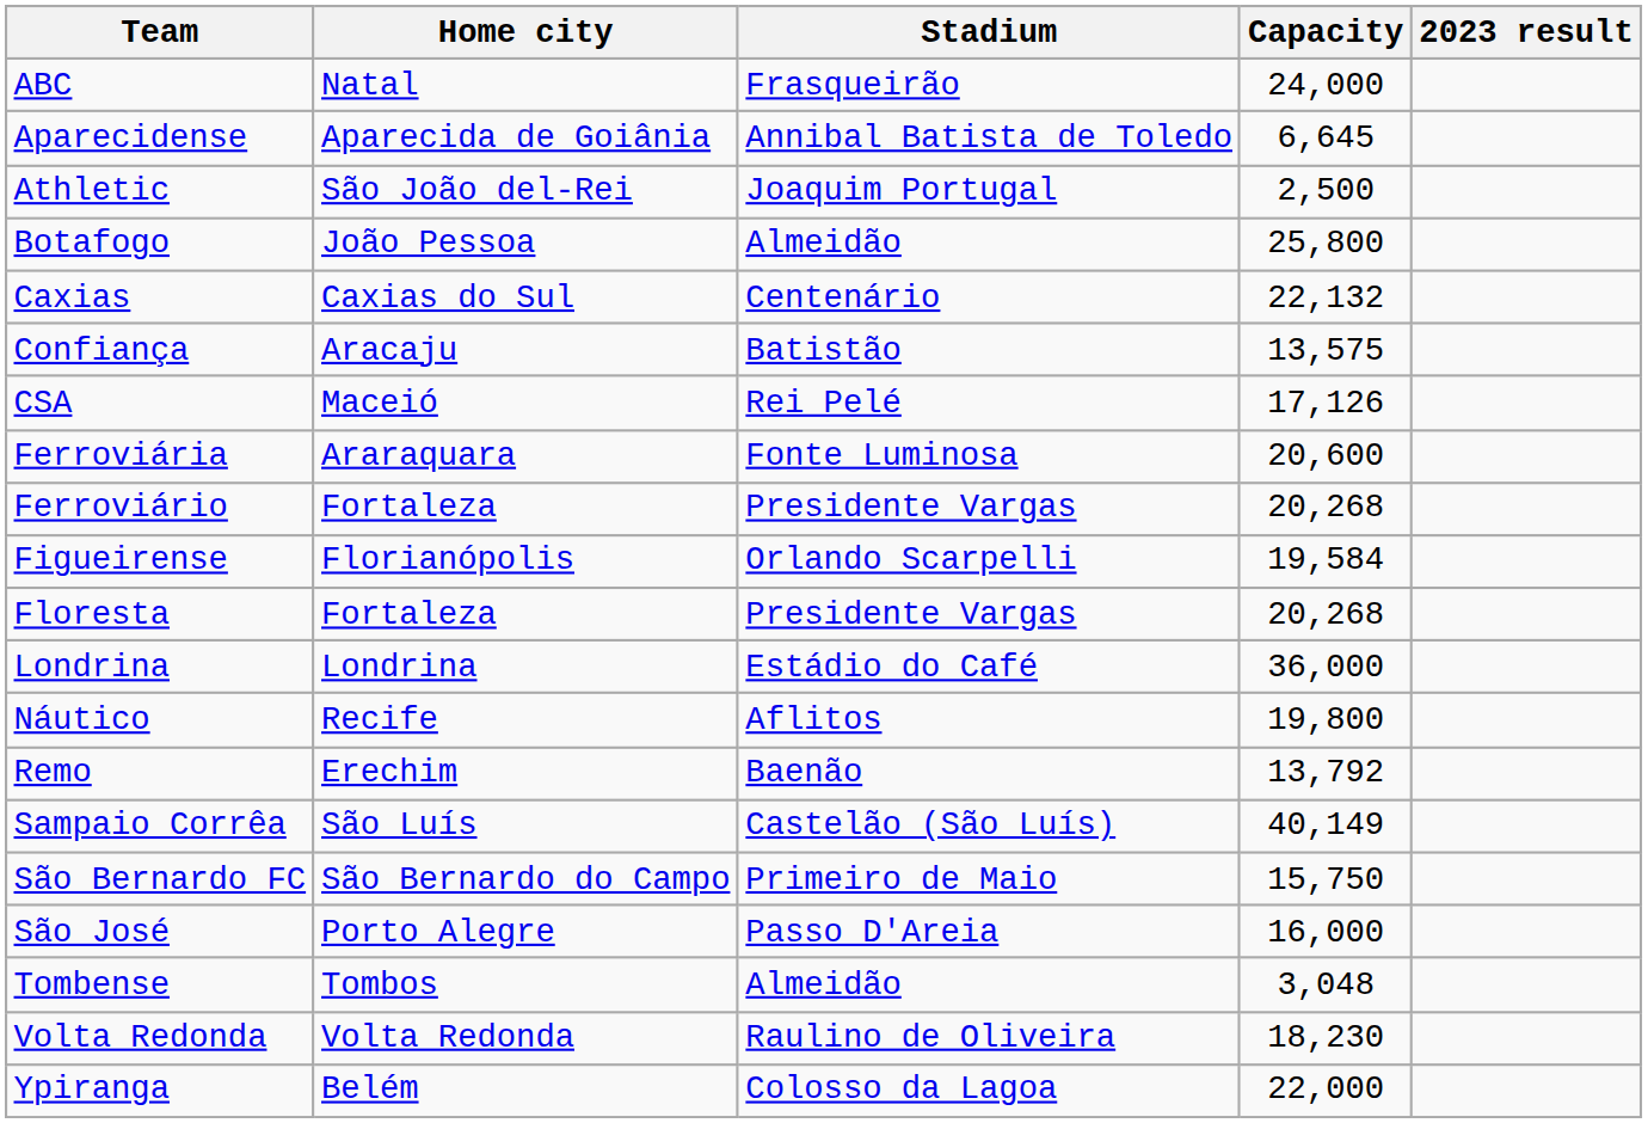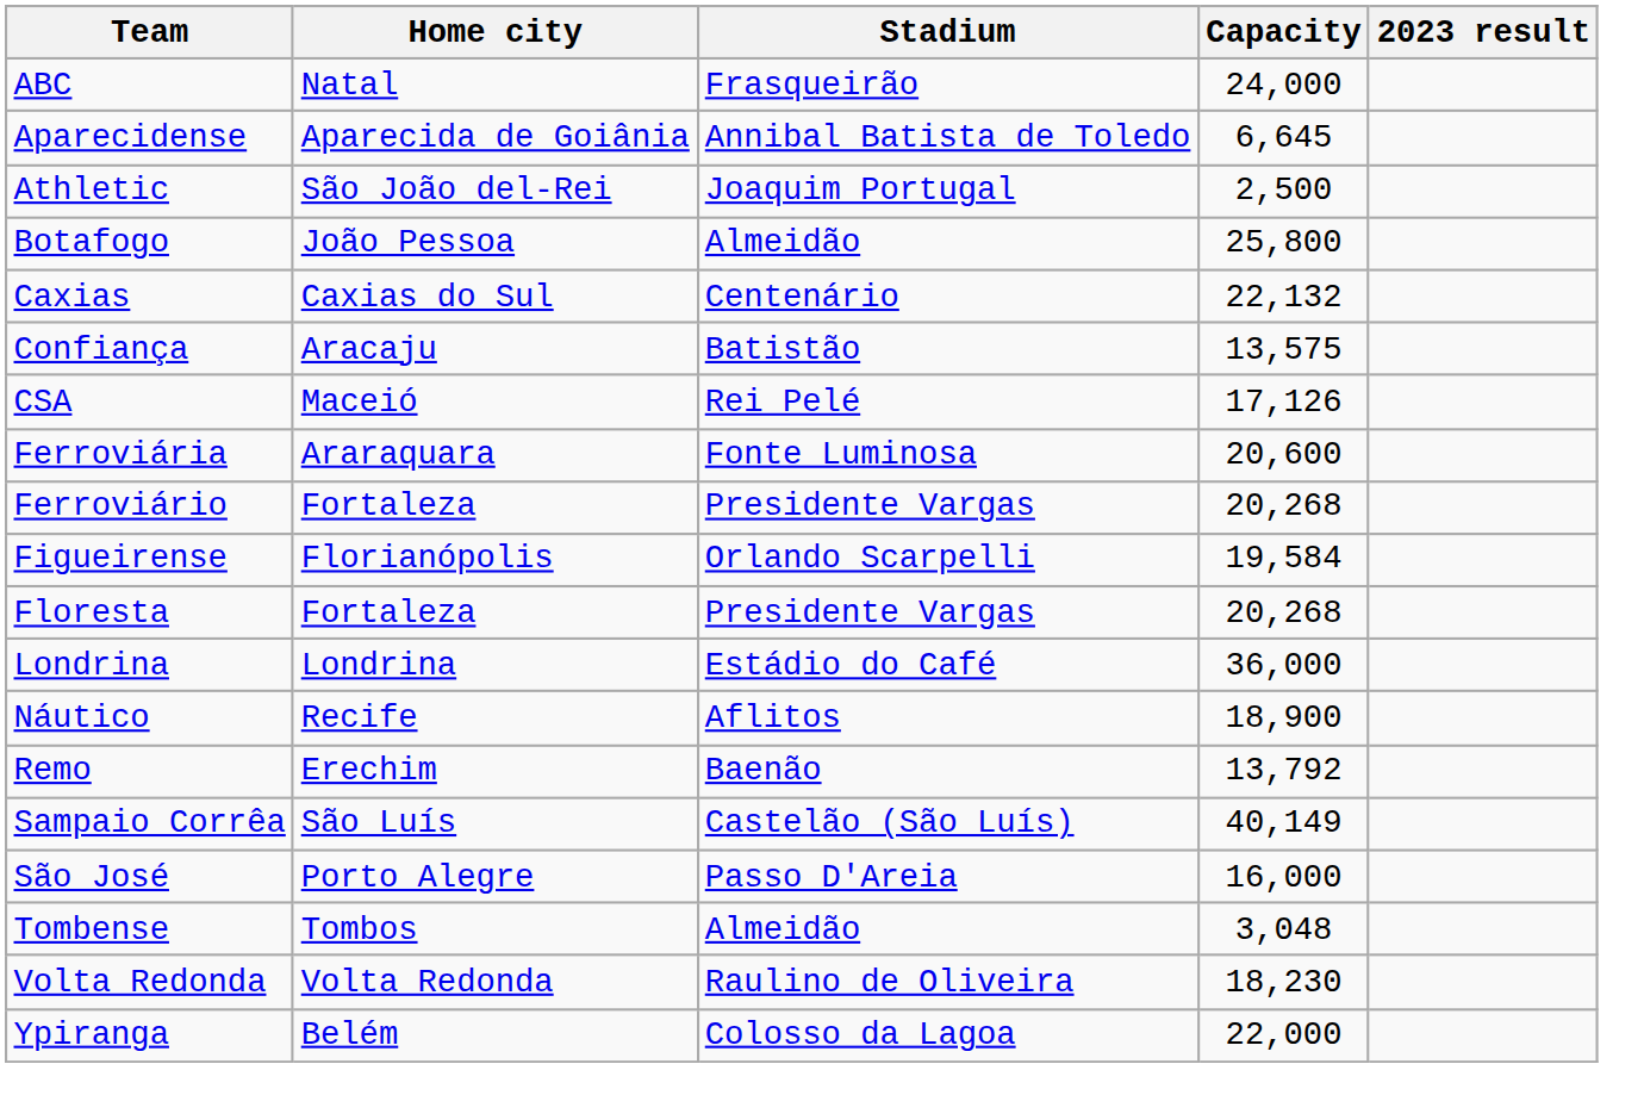Náutico | Capacity: 19,800 -> 18,900
- row: São Bernardo FC | São Bernardo do Campo | Primeiro de Maio | 15,750
